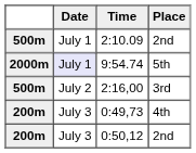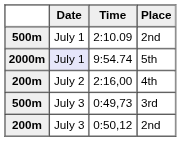2:16,00 | column 1: 500m -> 200m
2:16,00 | Place: 3rd -> 4th
0:49,73 | column 1: 200m -> 500m
0:49,73 | Place: 4th -> 3rd
